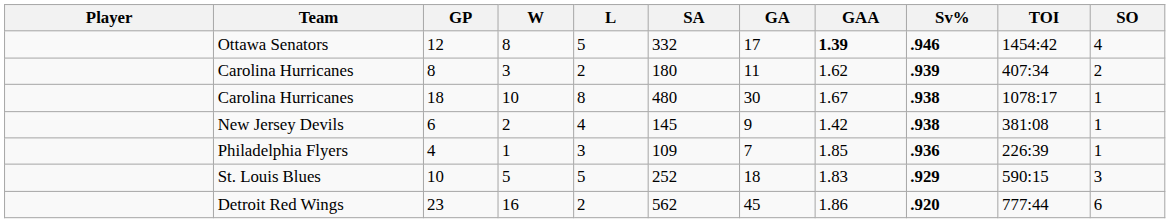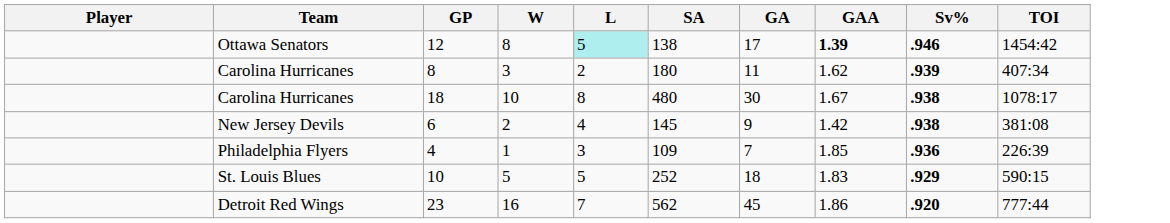- column: SO | 4 | 2 | 1 | 1 | 1 | 3 | 6
12 | L: no background -> paleturquoise background
12 | SA: 332 -> 138
23 | L: 2 -> 7
